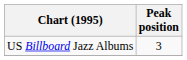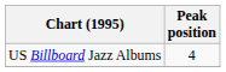US Billboard Jazz Albums | Peak position: 3 -> 4
